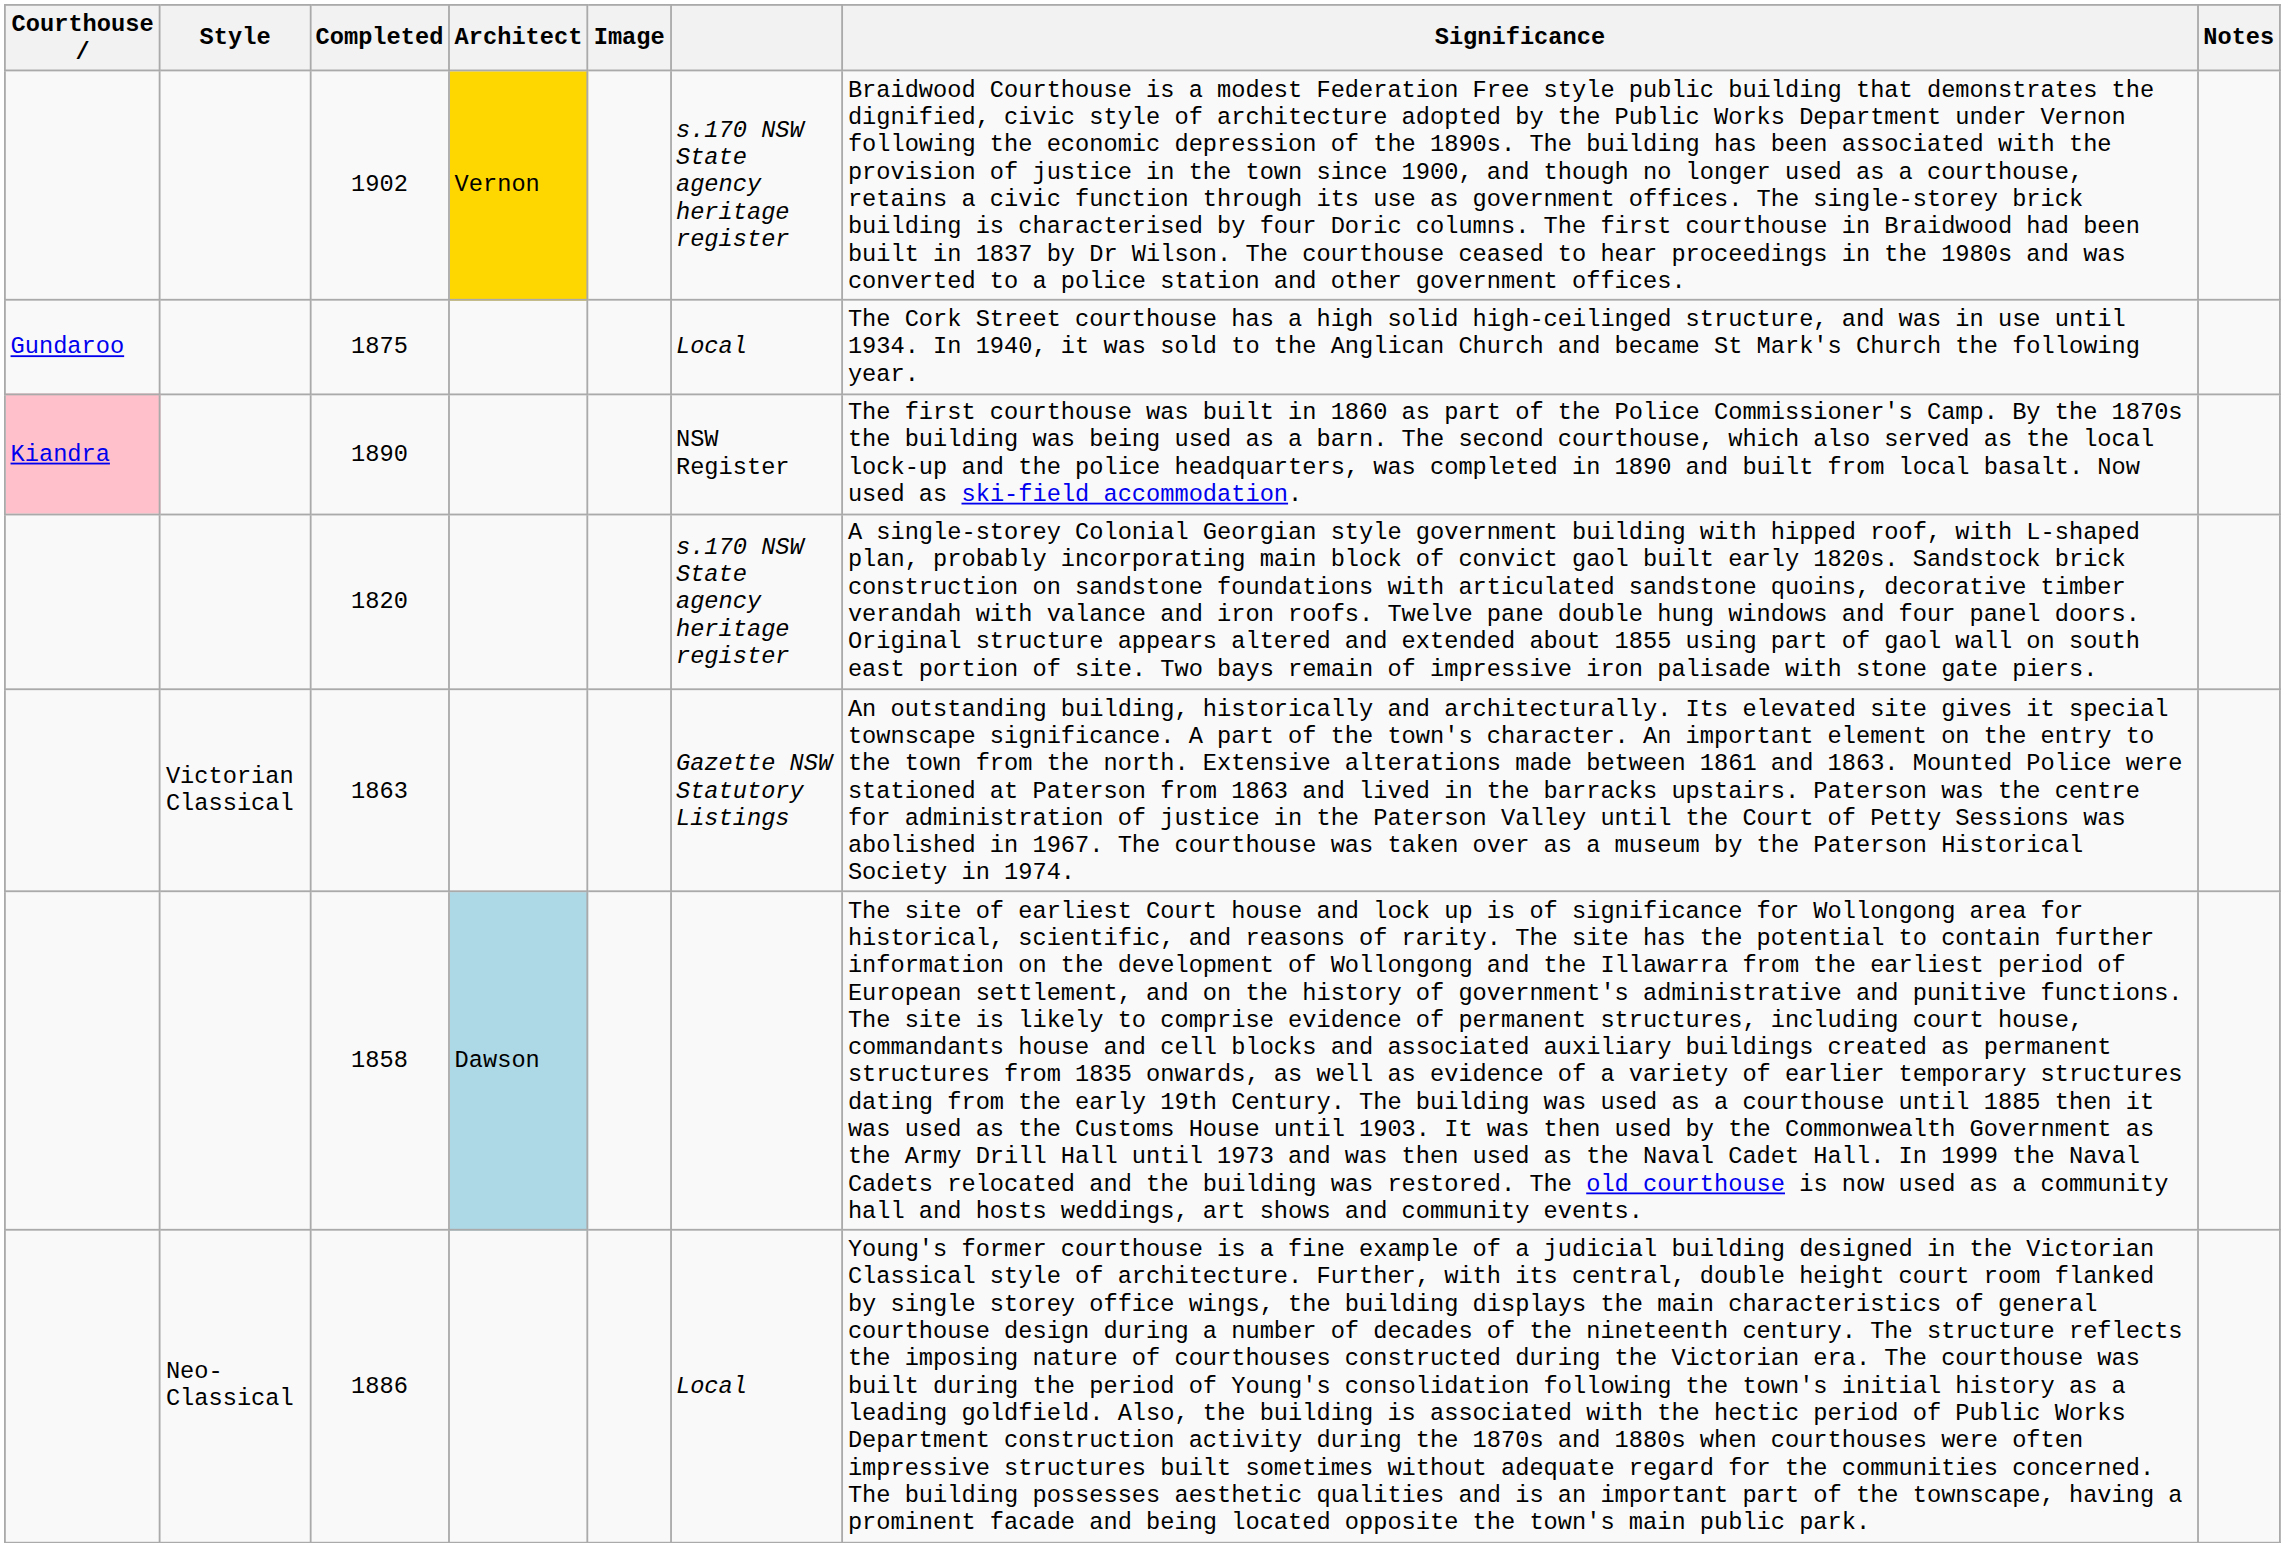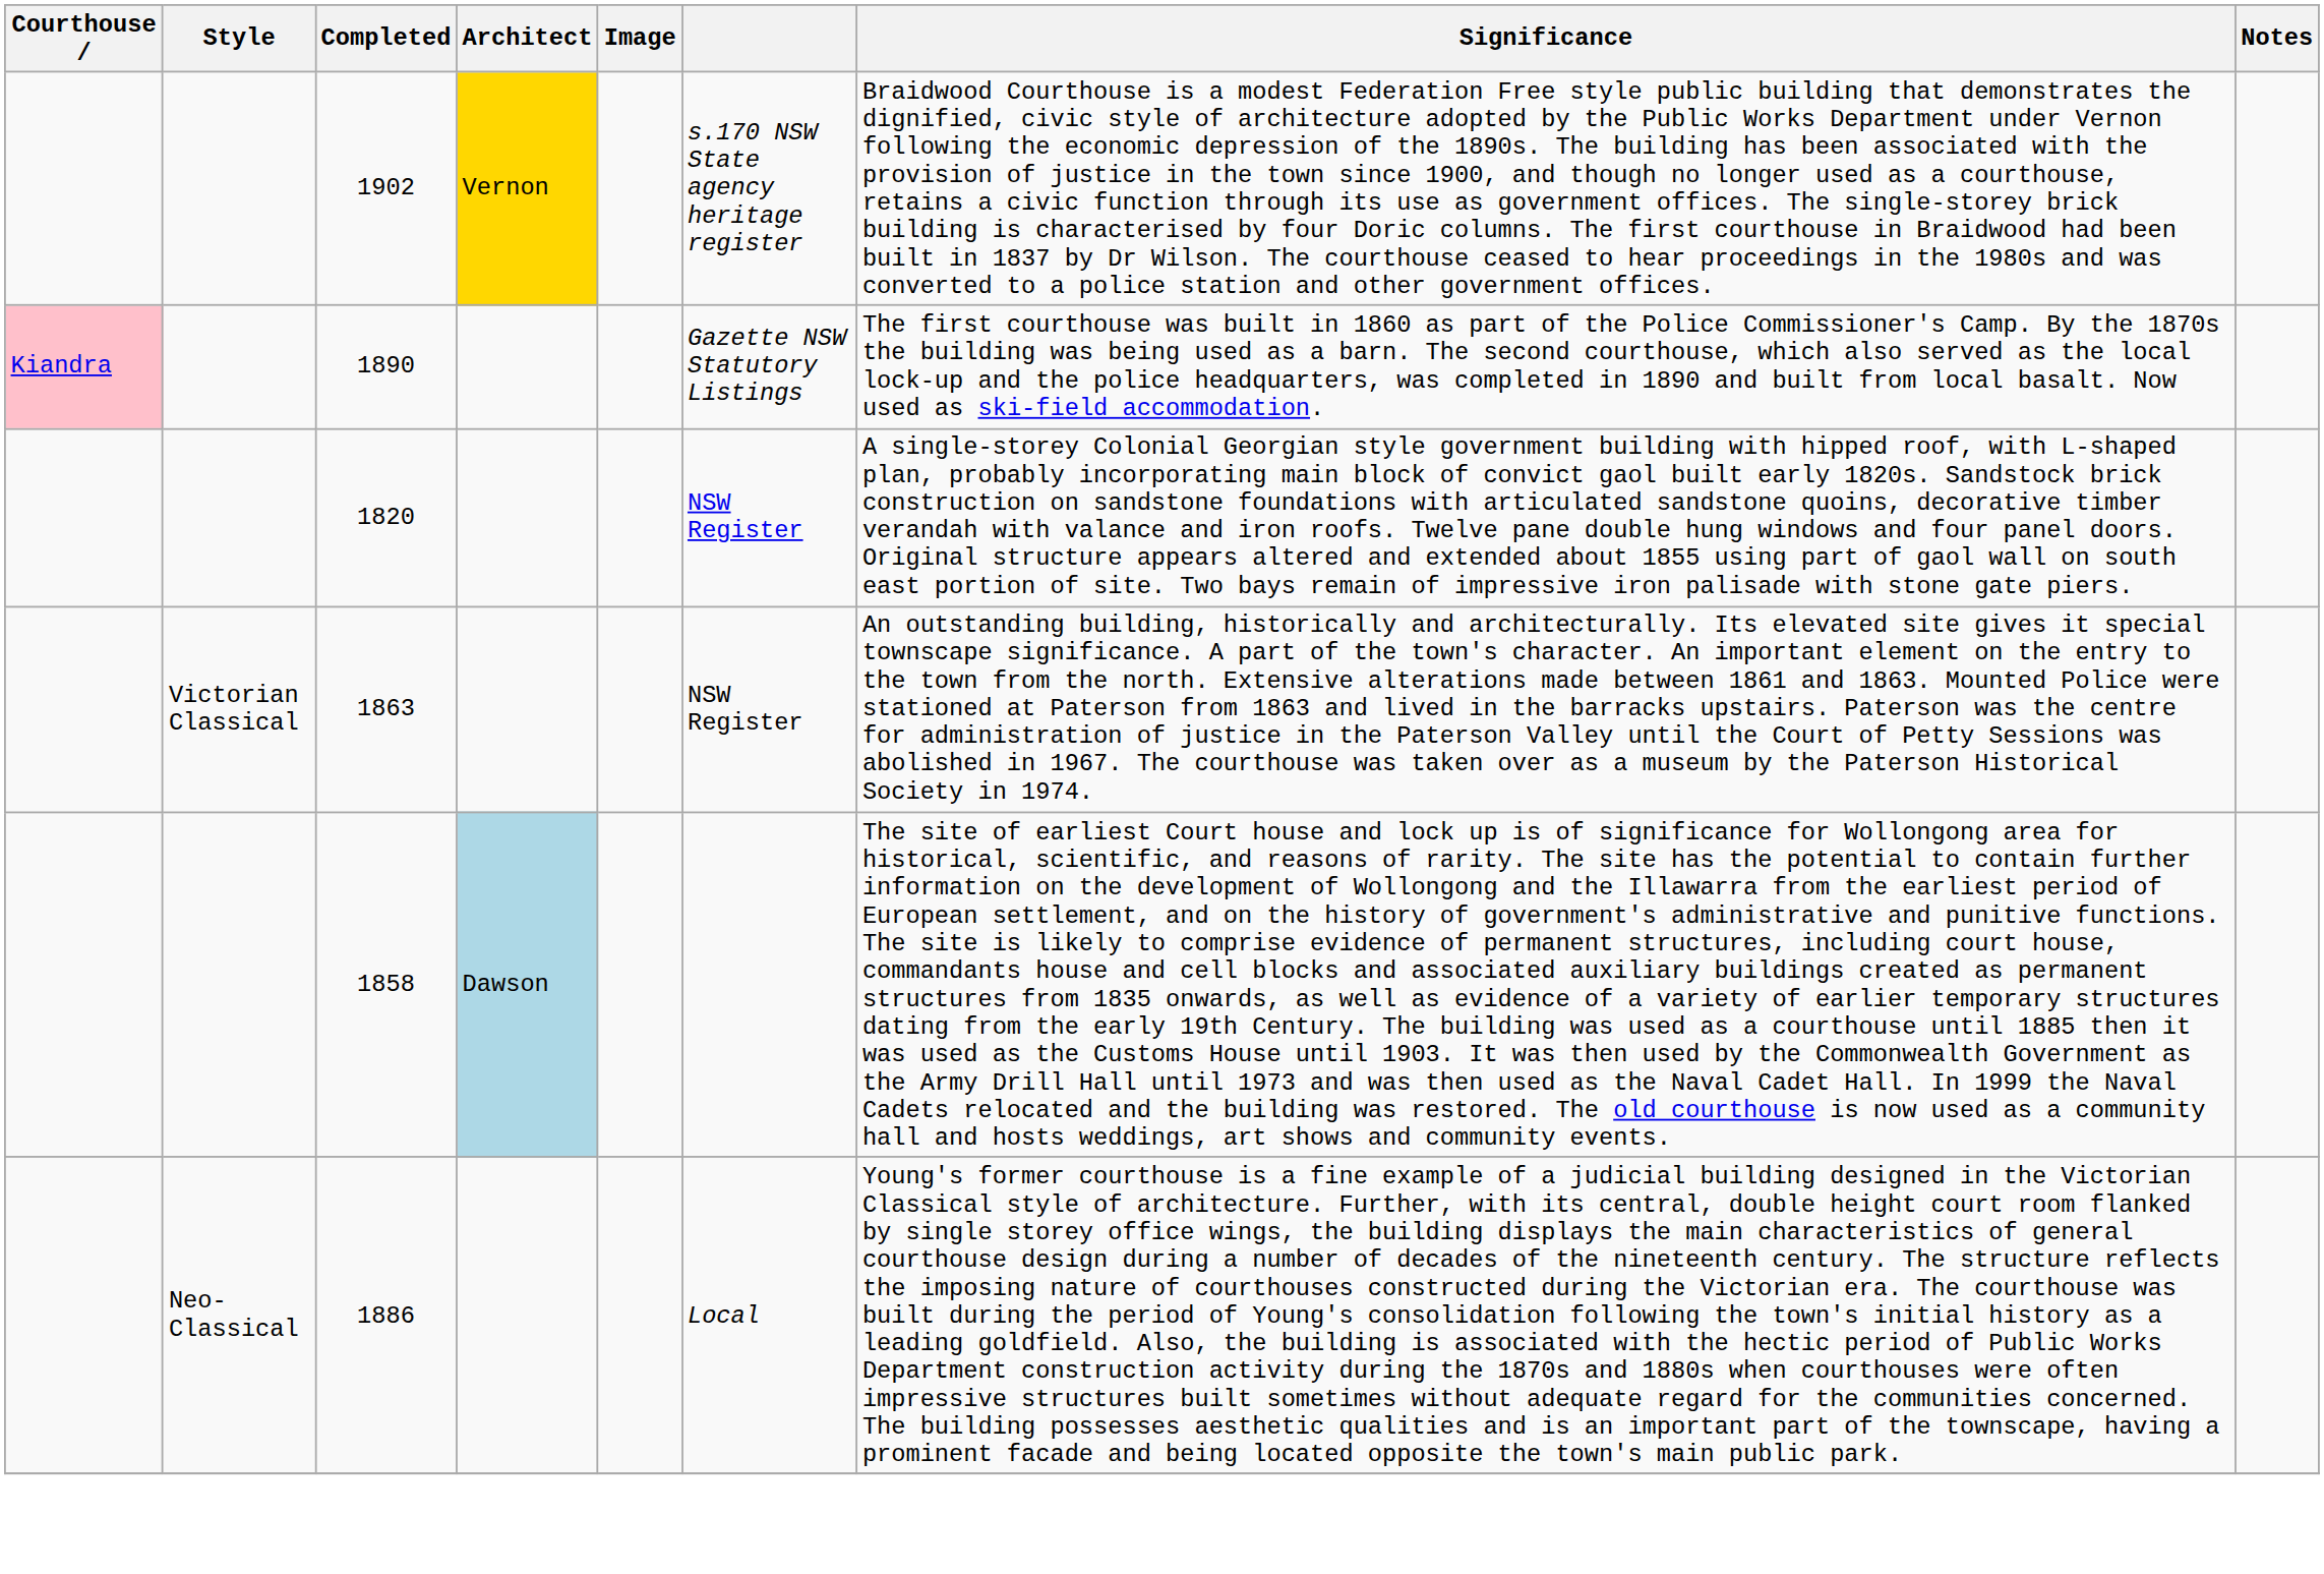- row: Gundaroo | 1875 | Local | The Cork Street courthouse has a high solid high-ceilinged structure, and was in use until 1934. In 1940, it was sold to the Anglican Church and became St Mark's Church the following year.
1890 | column 6: NSW Register -> Gazette NSW Statutory Listings
1820 | column 6: s.170 NSW State agency heritage register -> NSW Register
1863 | column 6: Gazette NSW Statutory Listings -> NSW Register
